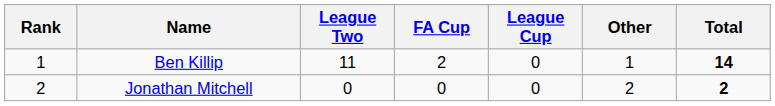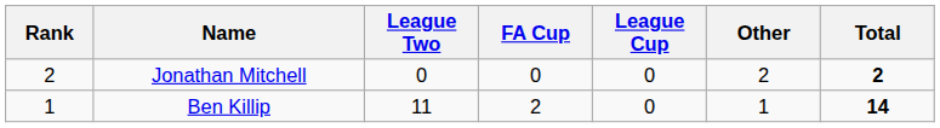rows swapped: Ben Killip <-> Jonathan Mitchell
